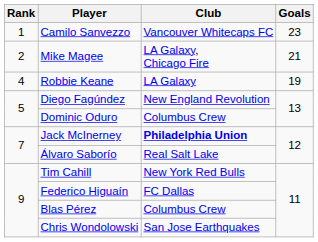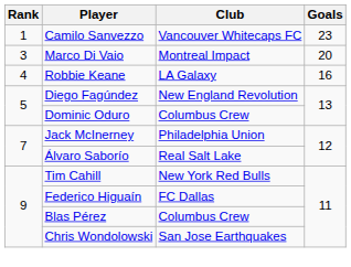- row: 2 | Mike Magee | LA Galaxy, Chicago Fire | 21
+ row: 3 | Marco Di Vaio | Montreal Impact | 20
Robbie Keane | Goals: 19 -> 16
Jack McInerney | Club: bold -> normal
